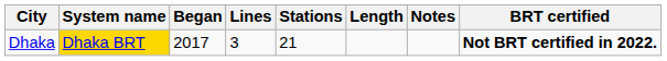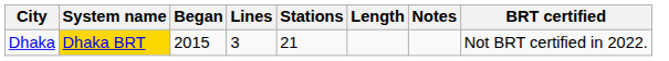Dhaka | Began: 2017 -> 2015
Dhaka | BRT certified: bold -> normal
